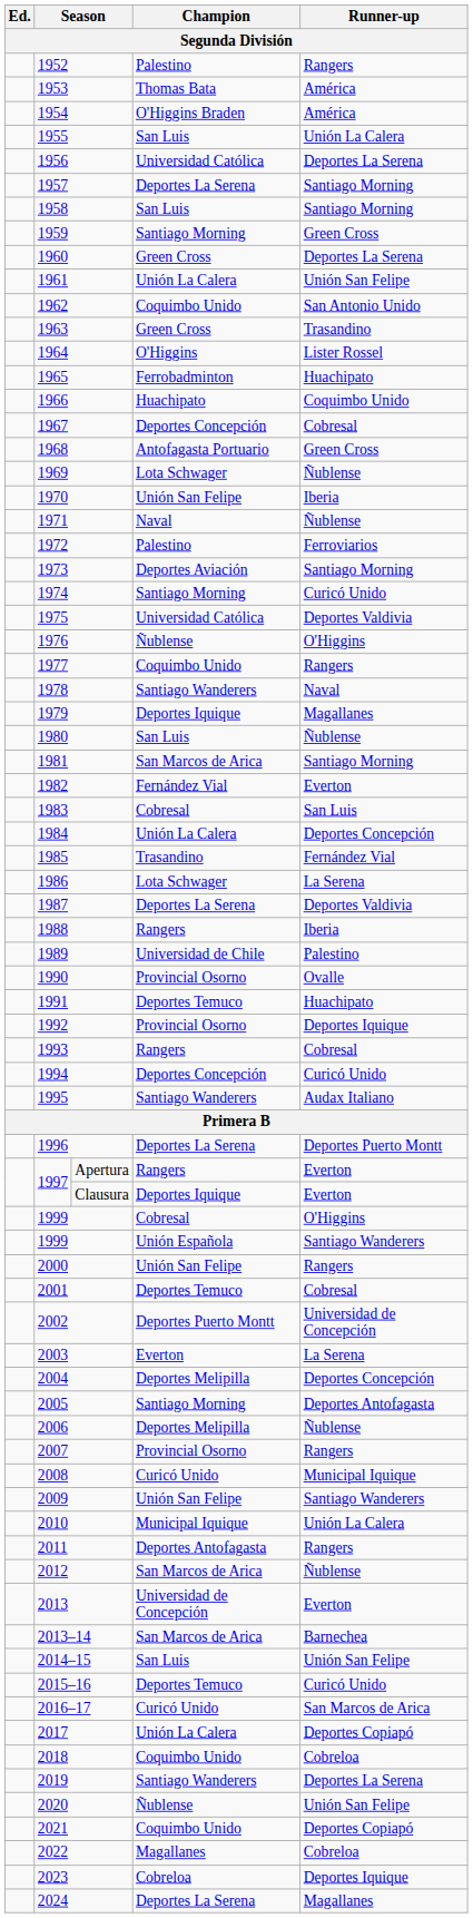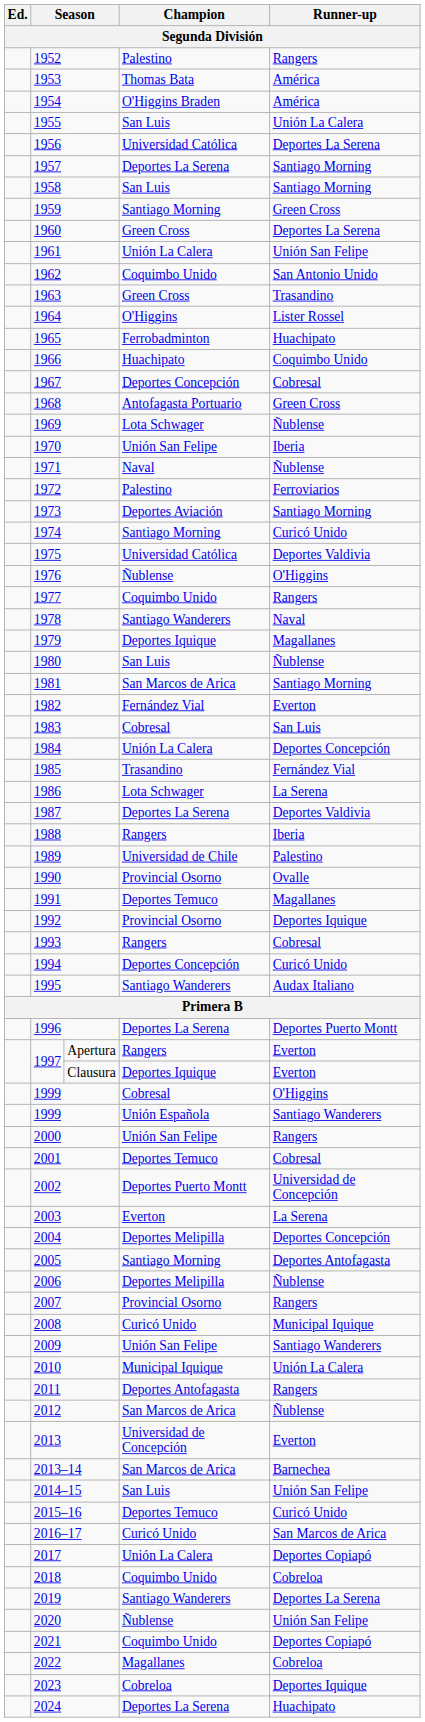1991 | Runner-up: Huachipato -> Magallanes
2024 | Runner-up: Magallanes -> Huachipato
